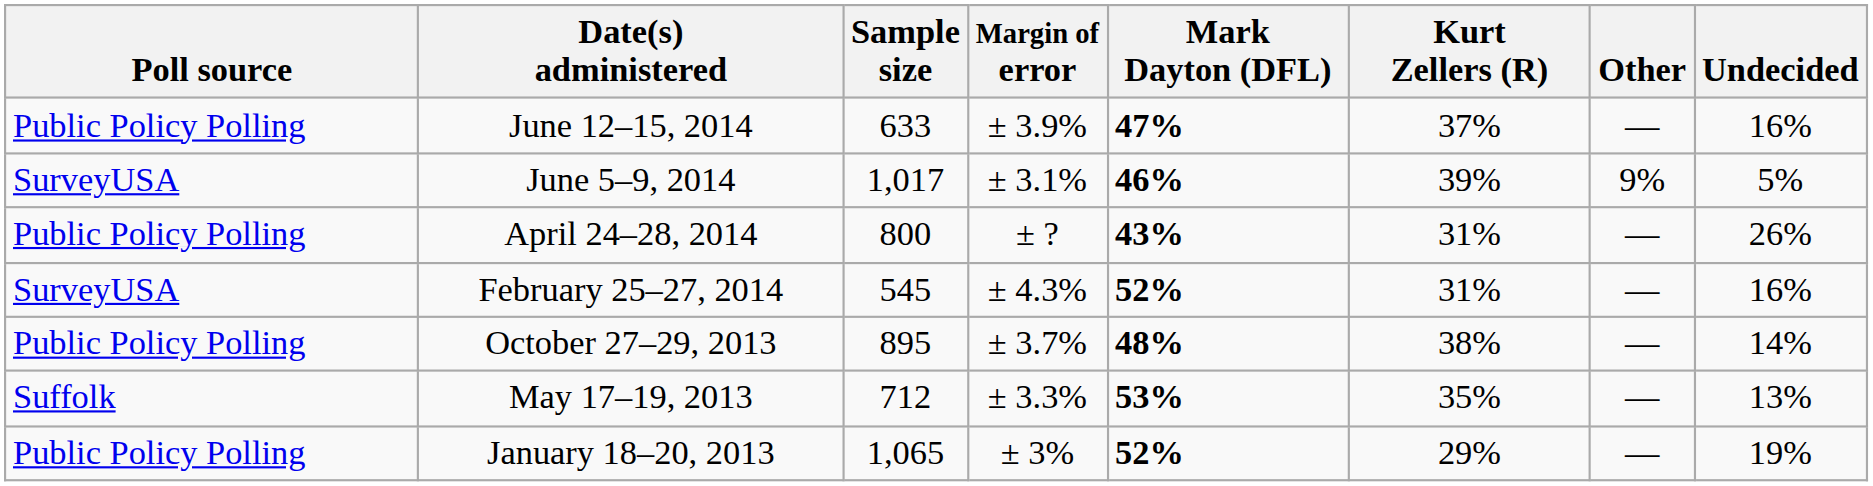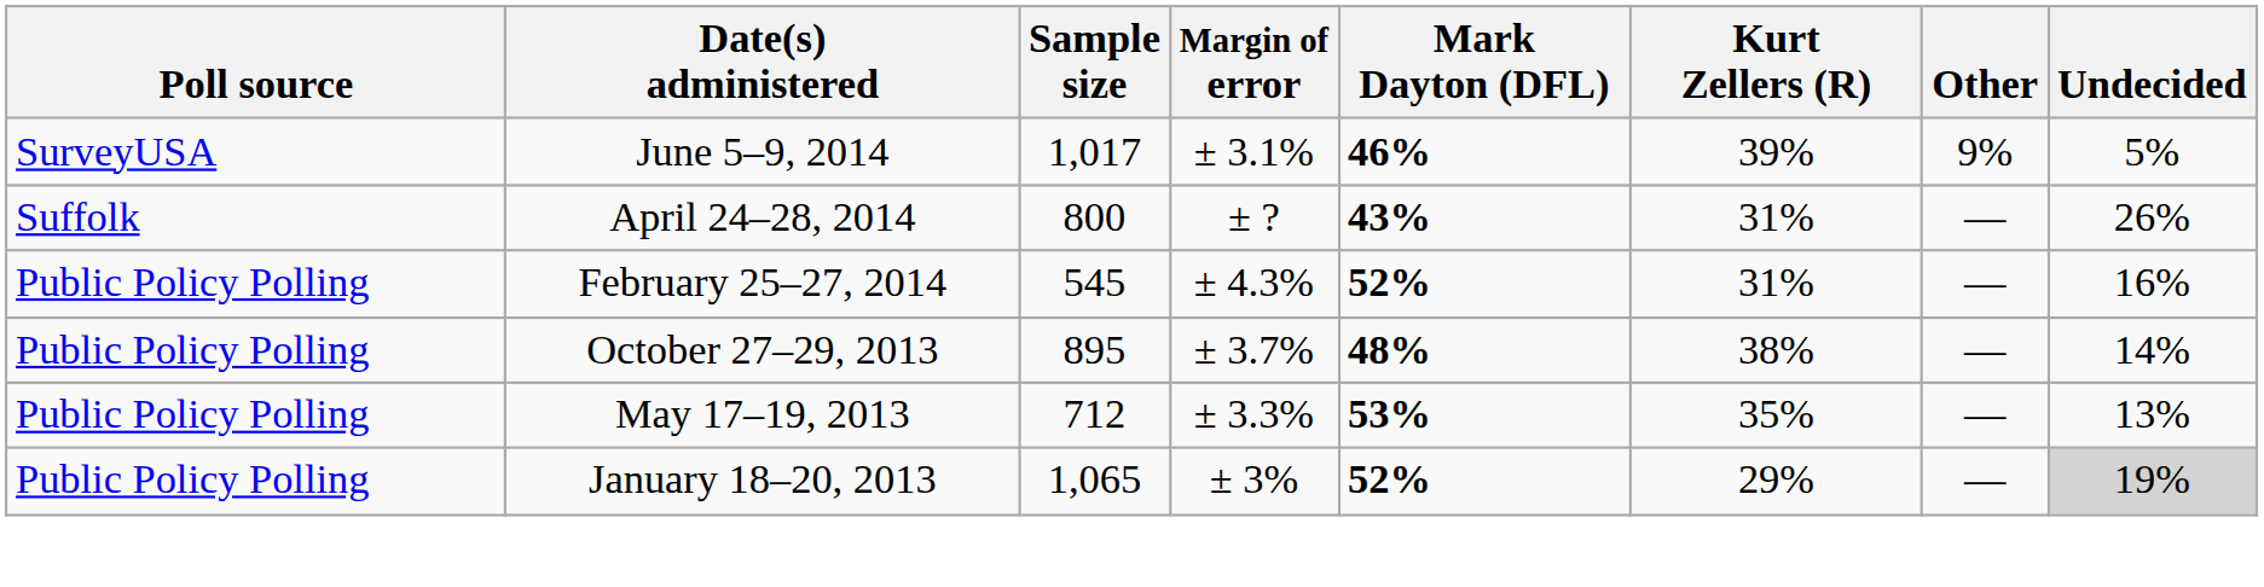- row: Public Policy Polling | June 12–15, 2014 | 633 | ± 3.9% | 47% | 37% | — | 16%
April 24–28, 2014 | Poll source: Public Policy Polling -> Suffolk
February 25–27, 2014 | Poll source: SurveyUSA -> Public Policy Polling
May 17–19, 2013 | Poll source: Suffolk -> Public Policy Polling
January 18–20, 2013 | Undecided: no background -> lightgrey background
